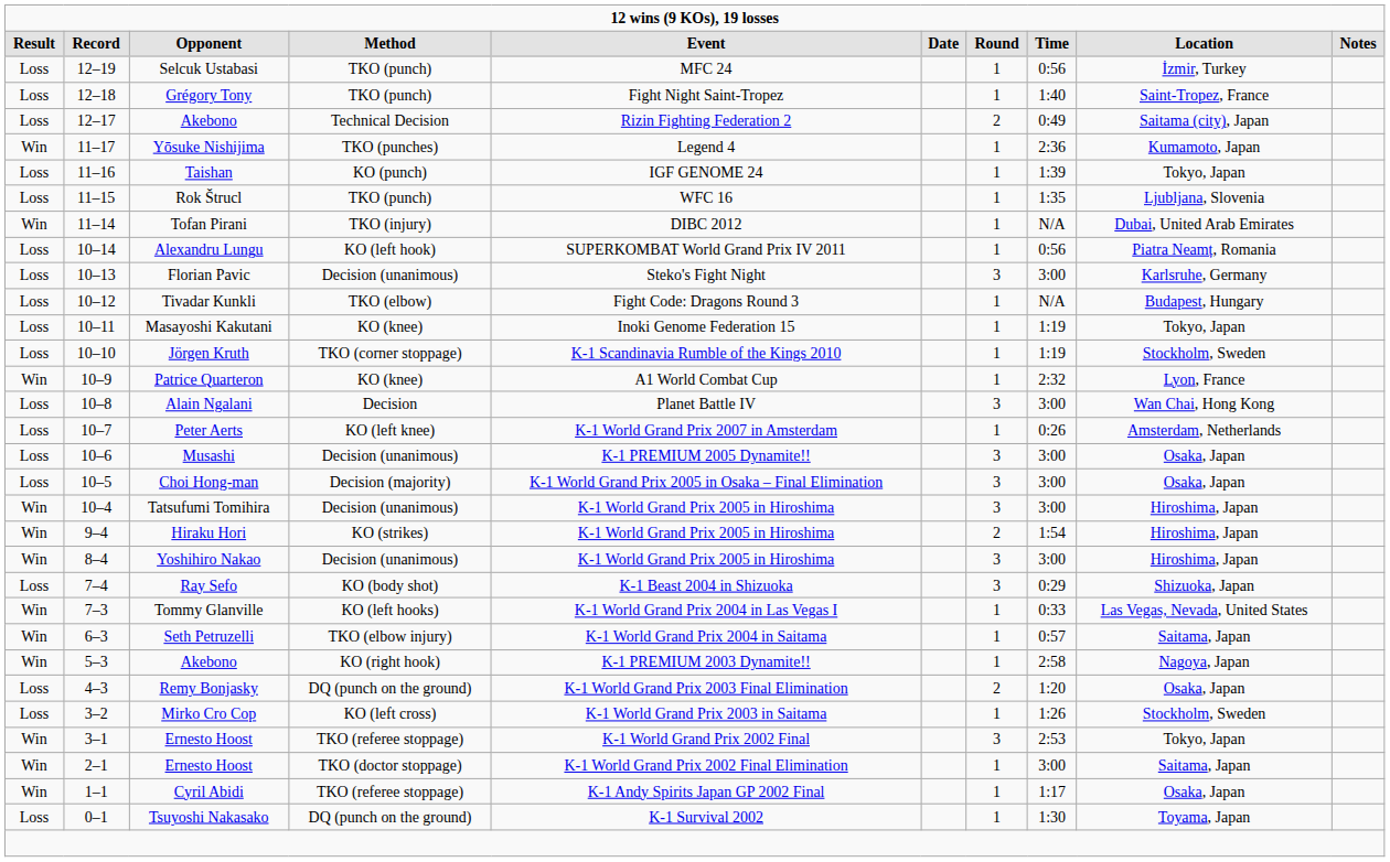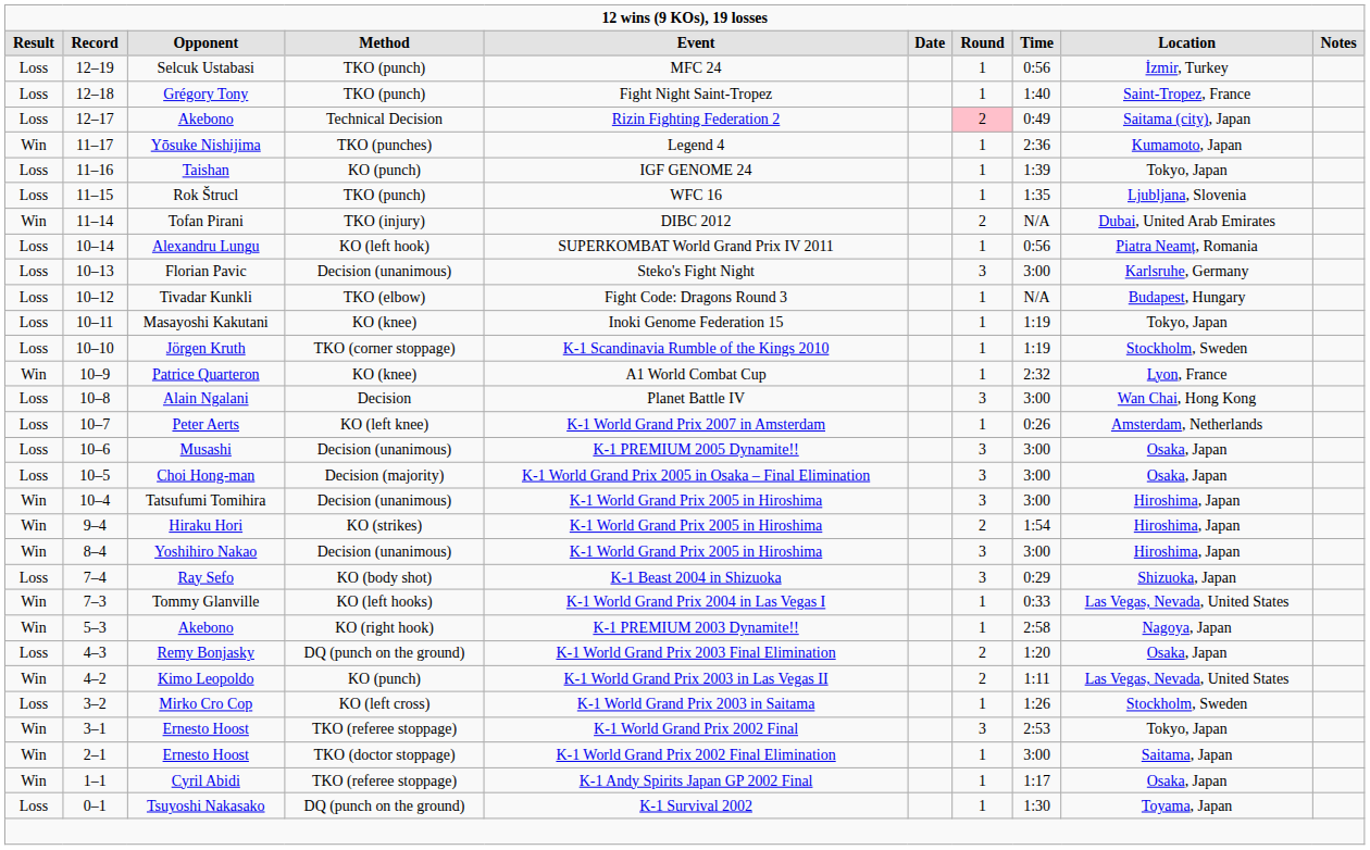12–17 / Akebono | Round: no background -> pink background
Tofan Pirani | Round: 1 -> 2
- row: Win | 6–3 | Seth Petruzelli | TKO (elbow injury) | K-1 World Grand Prix 2004 in Saitama | 1 | 0:57 | Saitama, Japan
+ row: Win | 4–2 | Kimo Leopoldo | KO (punch) | K-1 World Grand Prix 2003 in Las Vegas II | 2 | 1:11 | Las Vegas, Nevada, United States
